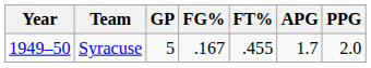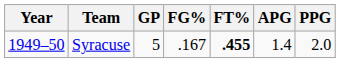Syracuse | FT%: normal -> bold
Syracuse | APG: 1.7 -> 1.4
